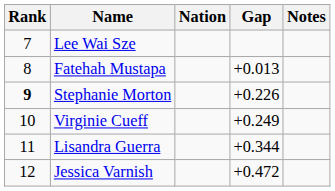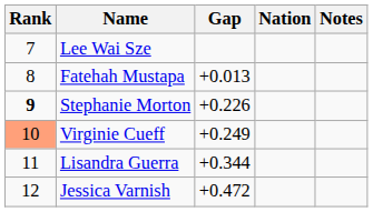columns swapped: Nation <-> Gap
Virginie Cueff | Rank: no background -> lightsalmon background
